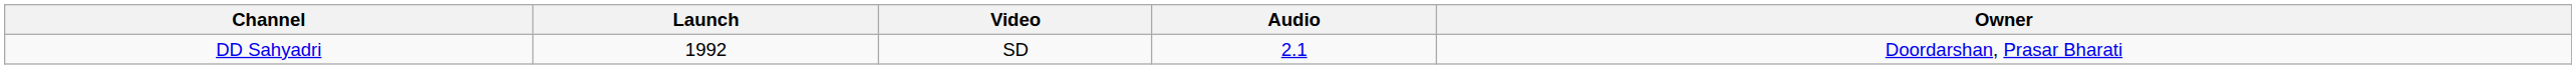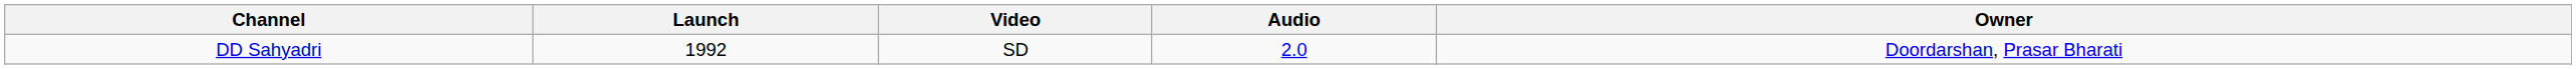DD Sahyadri | Audio: 2.1 -> 2.0
